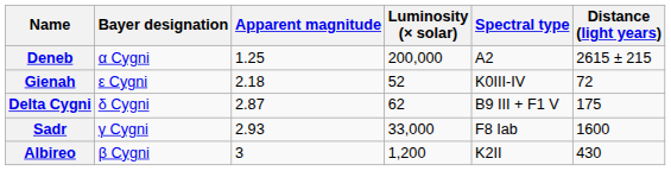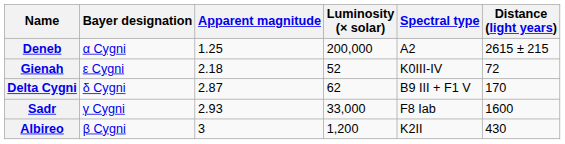Delta Cygni | Distance (light years): 175 -> 170
